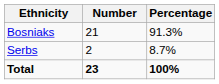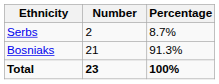rows swapped: Bosniaks <-> Serbs
